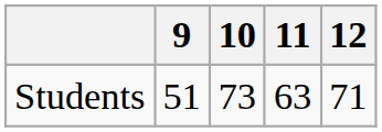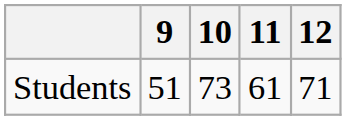Students | 11: 63 -> 61
